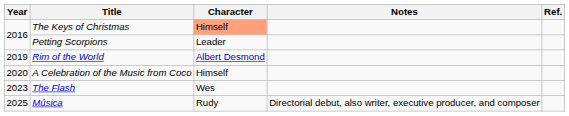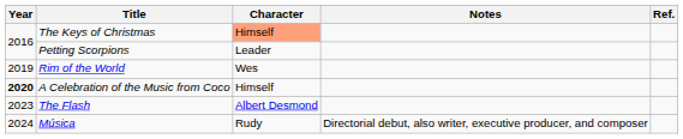Rim of the World | Character: Albert Desmond -> Wes
A Celebration of the Music from Coco | Year: normal -> bold
The Flash | Character: Wes -> Albert Desmond
Música | Year: 2025 -> 2024
